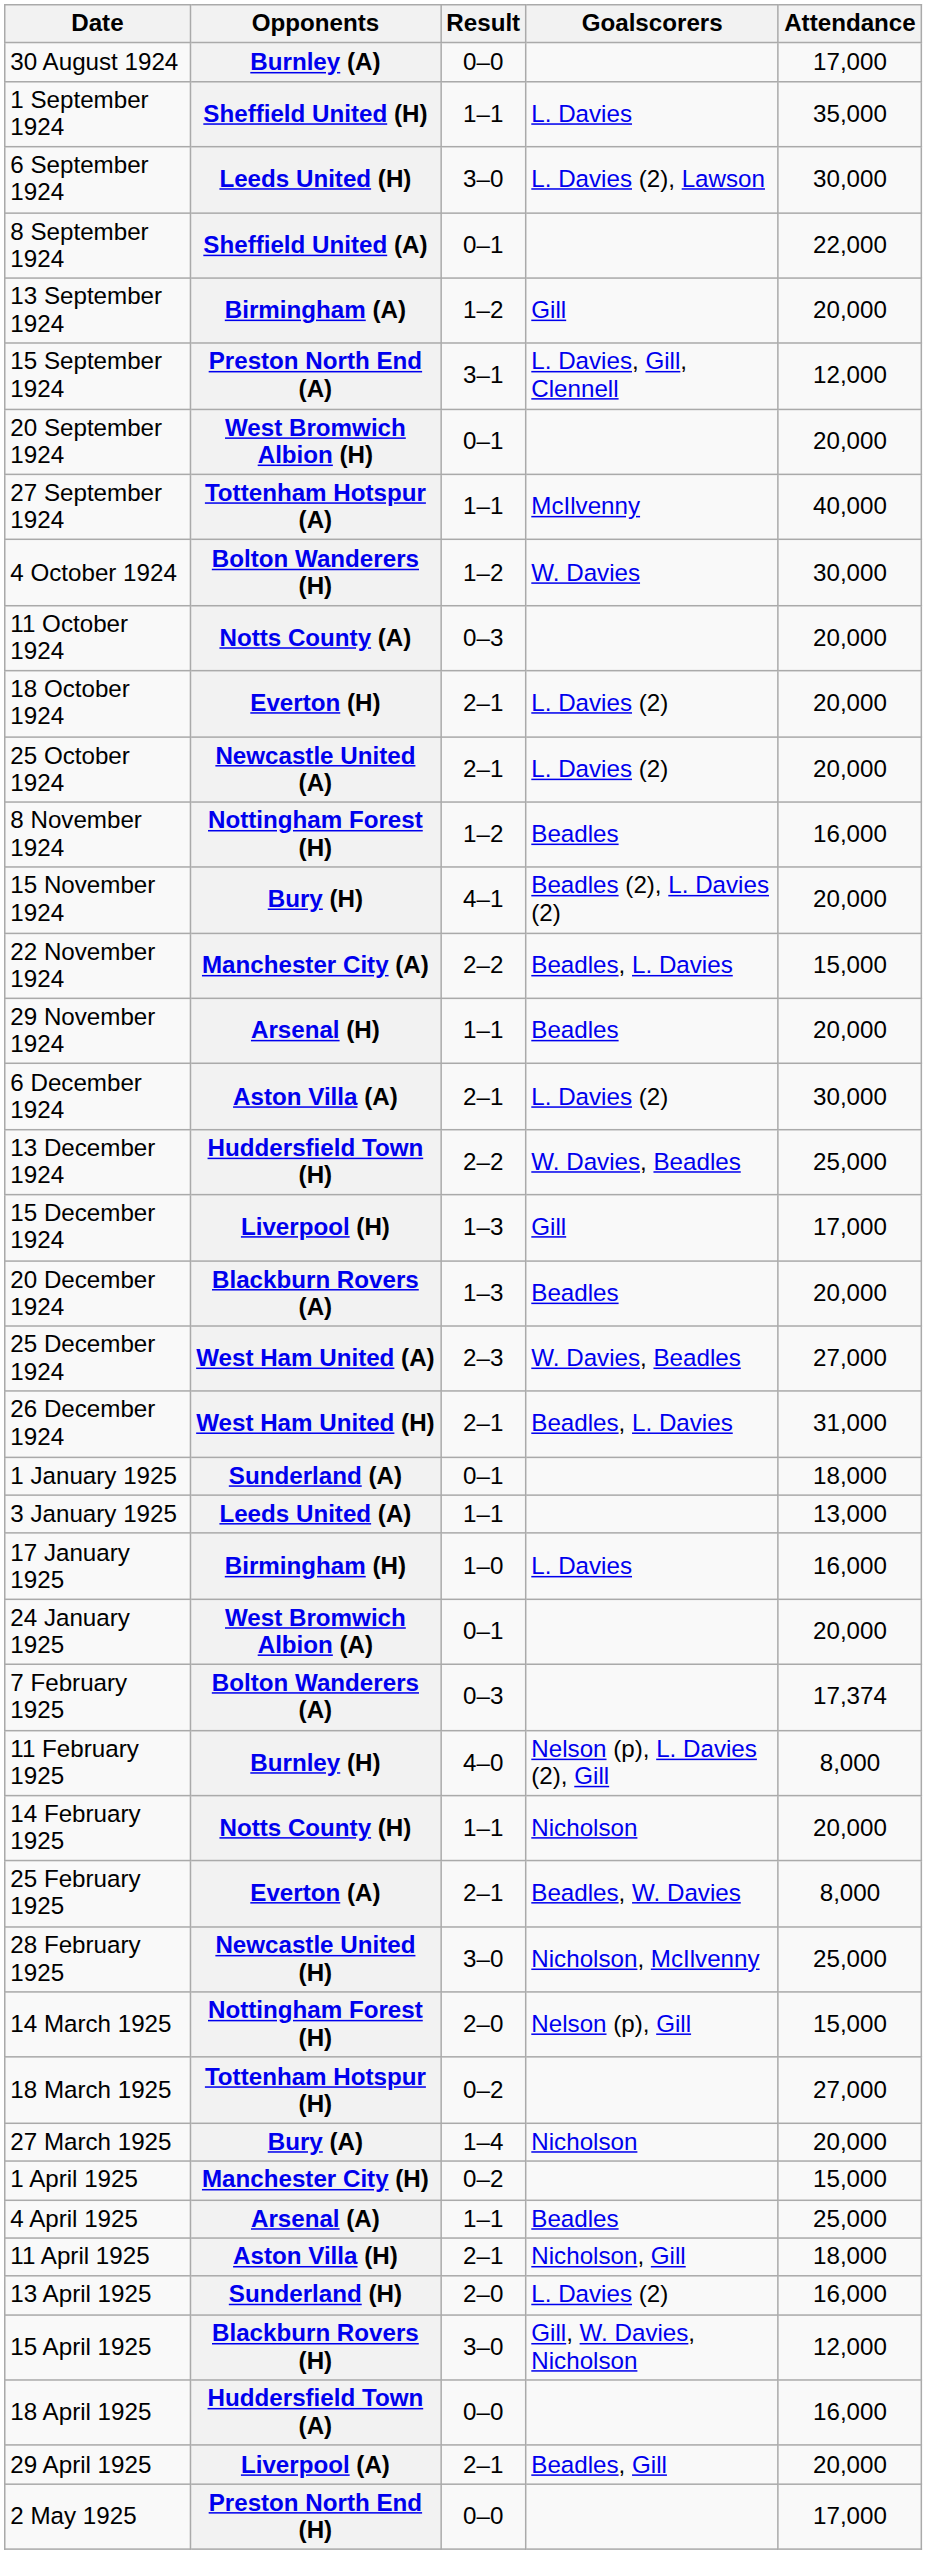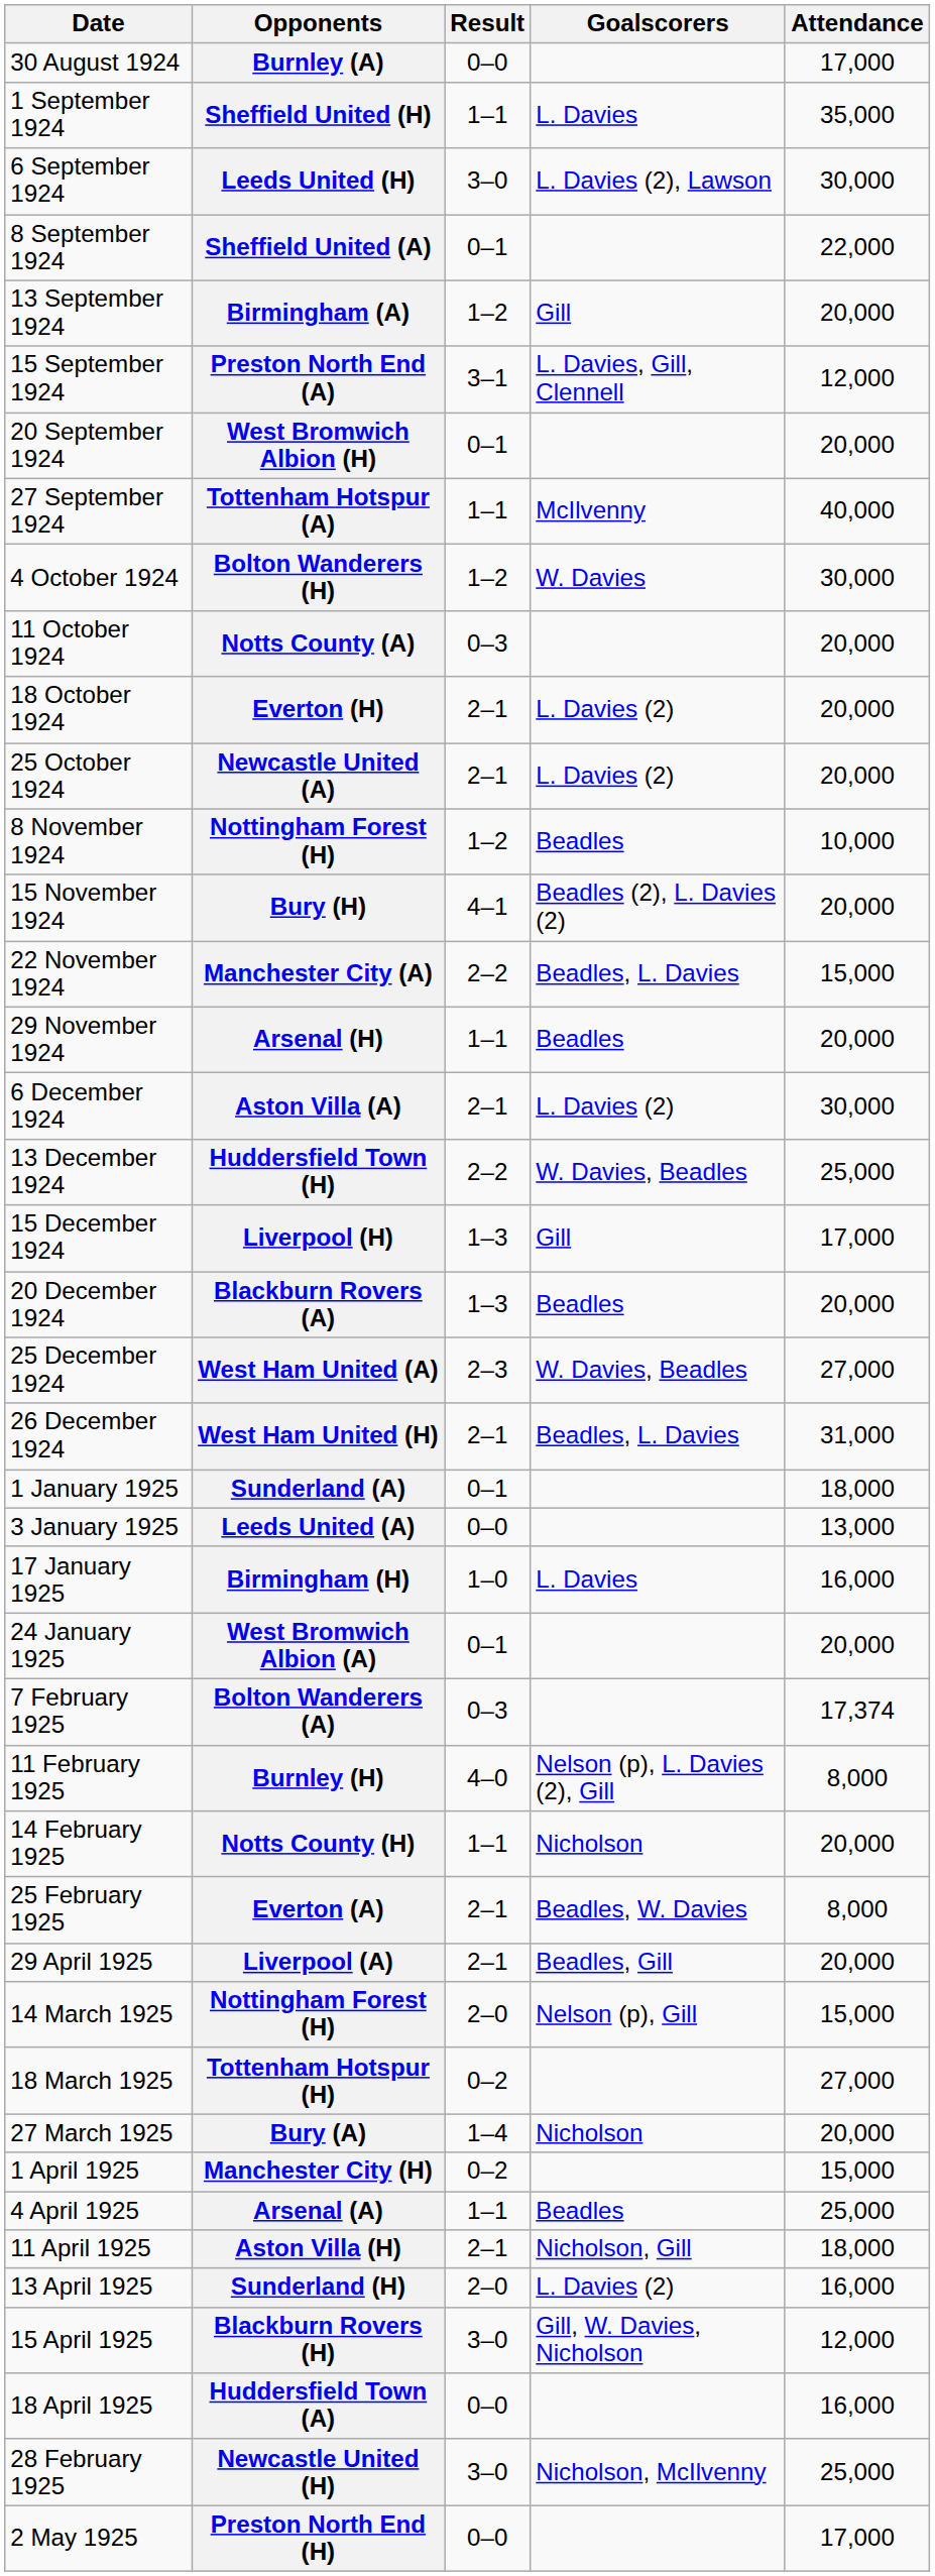8 November 1924 / Nottingham Forest (H) | Attendance: 16,000 -> 10,000
Leeds United (A) | Result: 1–1 -> 0–0
rows swapped: Newcastle United (H) <-> Liverpool (A)
